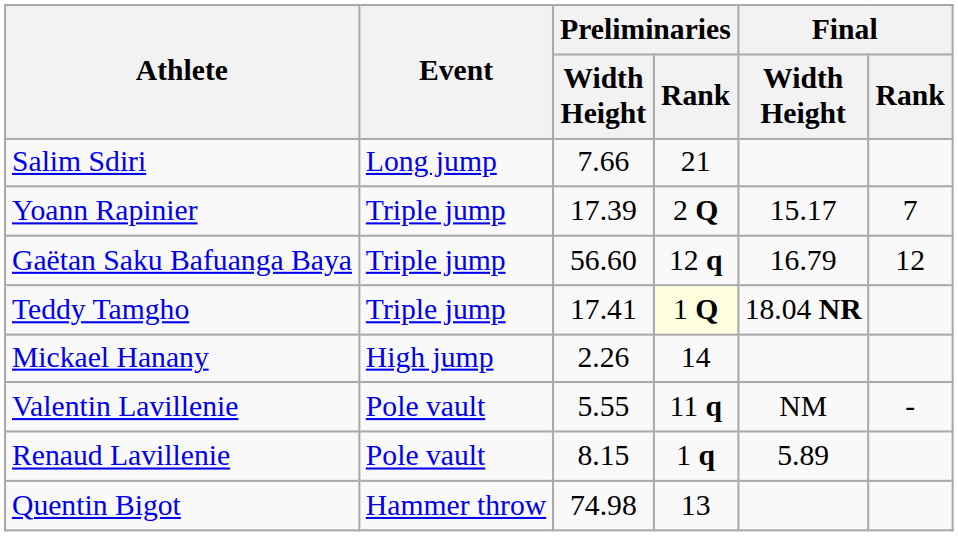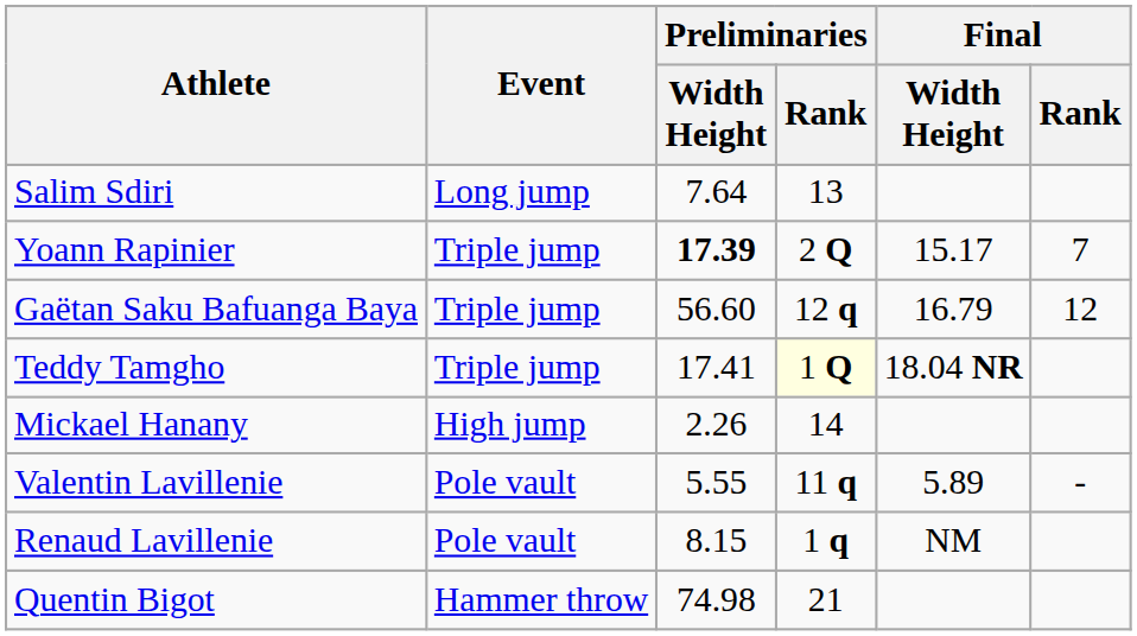Salim Sdiri | Preliminaries / Width Height: 7.66 -> 7.64
Salim Sdiri | Preliminaries / Rank: 21 -> 13
Yoann Rapinier | Preliminaries / Width Height: normal -> bold
Valentin Lavillenie | Final / Width Height: NM -> 5.89
Renaud Lavillenie | Final / Width Height: 5.89 -> NM
Quentin Bigot | Preliminaries / Rank: 13 -> 21
